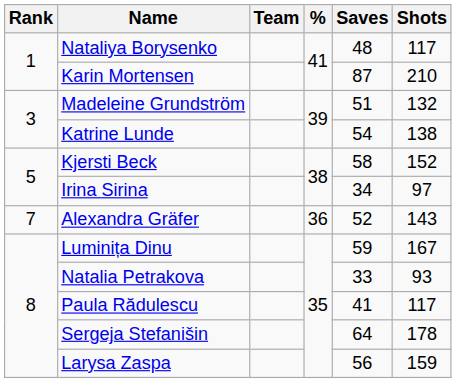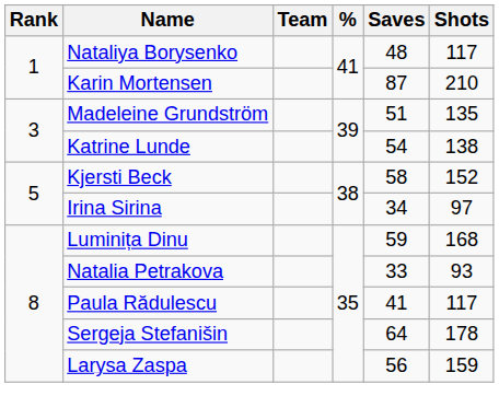Madeleine Grundström | Shots: 132 -> 135
- row: 7 | Alexandra Gräfer | 36 | 52 | 143
Luminița Dinu | Shots: 167 -> 168
